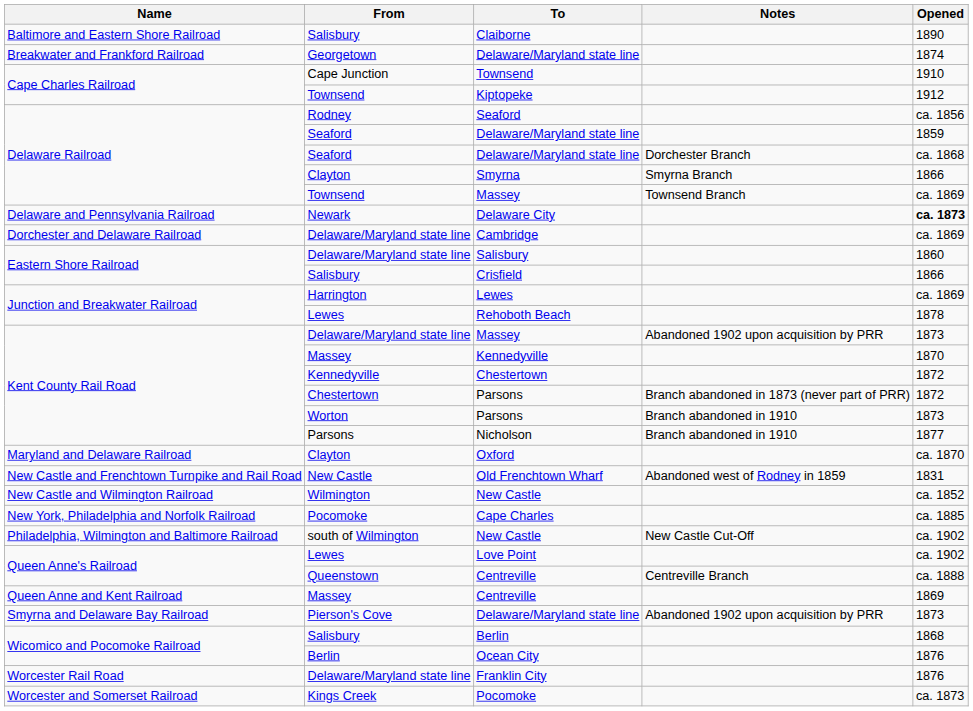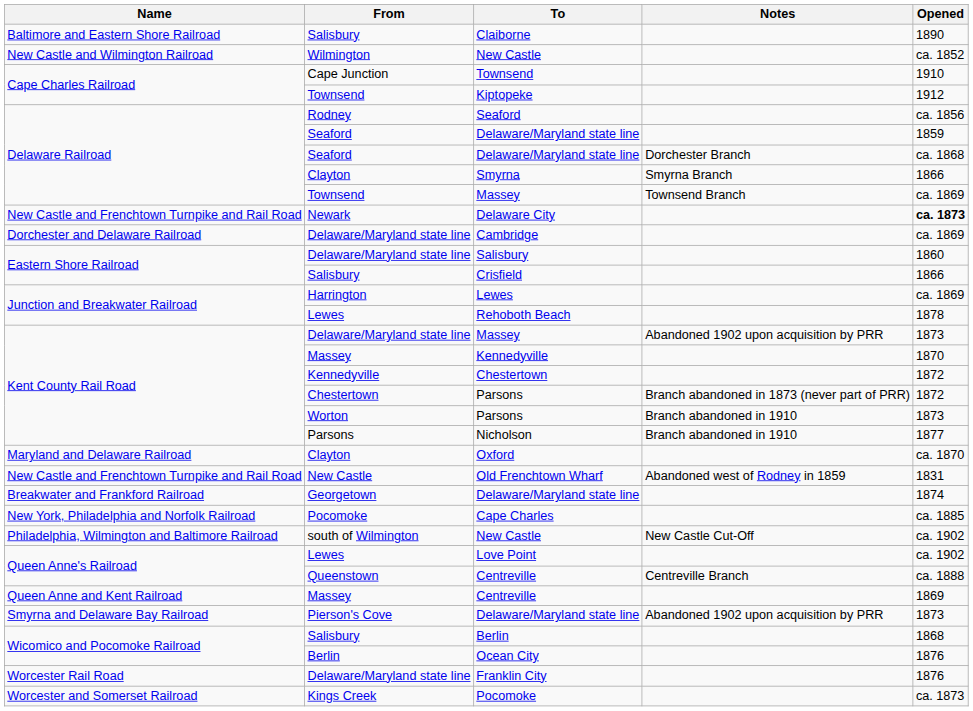rows swapped: Georgetown / Delaware/Maryland state line <-> Wilmington / New Castle
Delaware City | Name: Delaware and Pennsylvania Railroad -> New Castle and Frenchtown Turnpike and Rail Road
